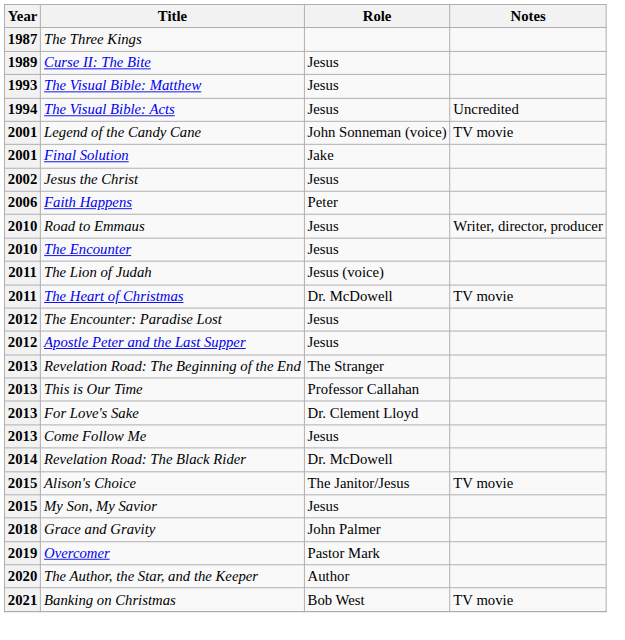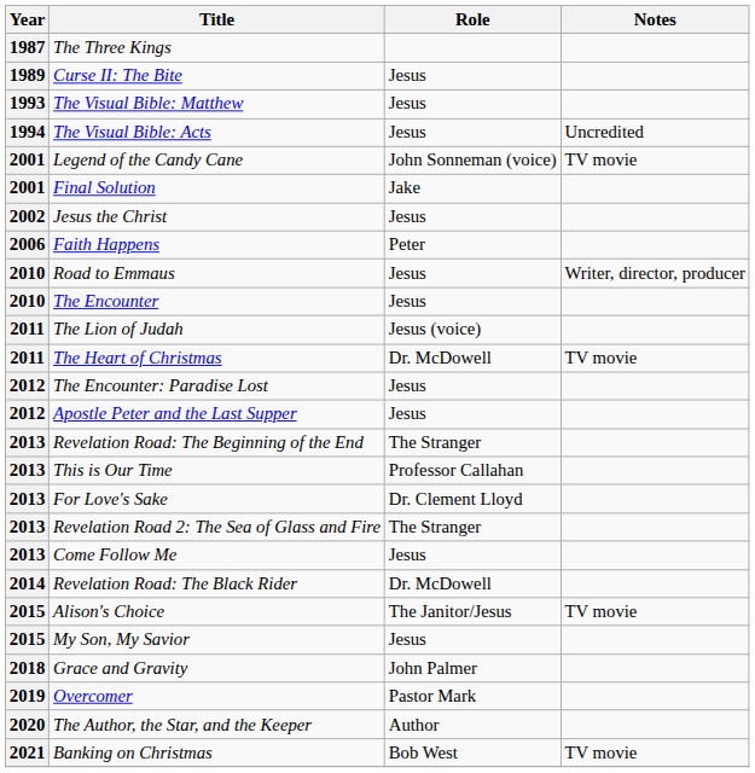+ row: 2013 | Revelation Road 2: The Sea of Glass and Fire | The Stranger
